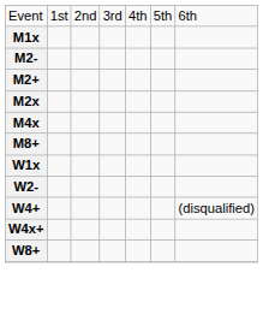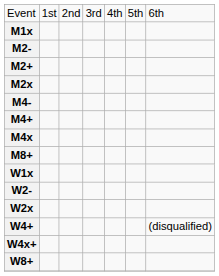+ row: M4-
+ row: M4+
+ row: W2x
